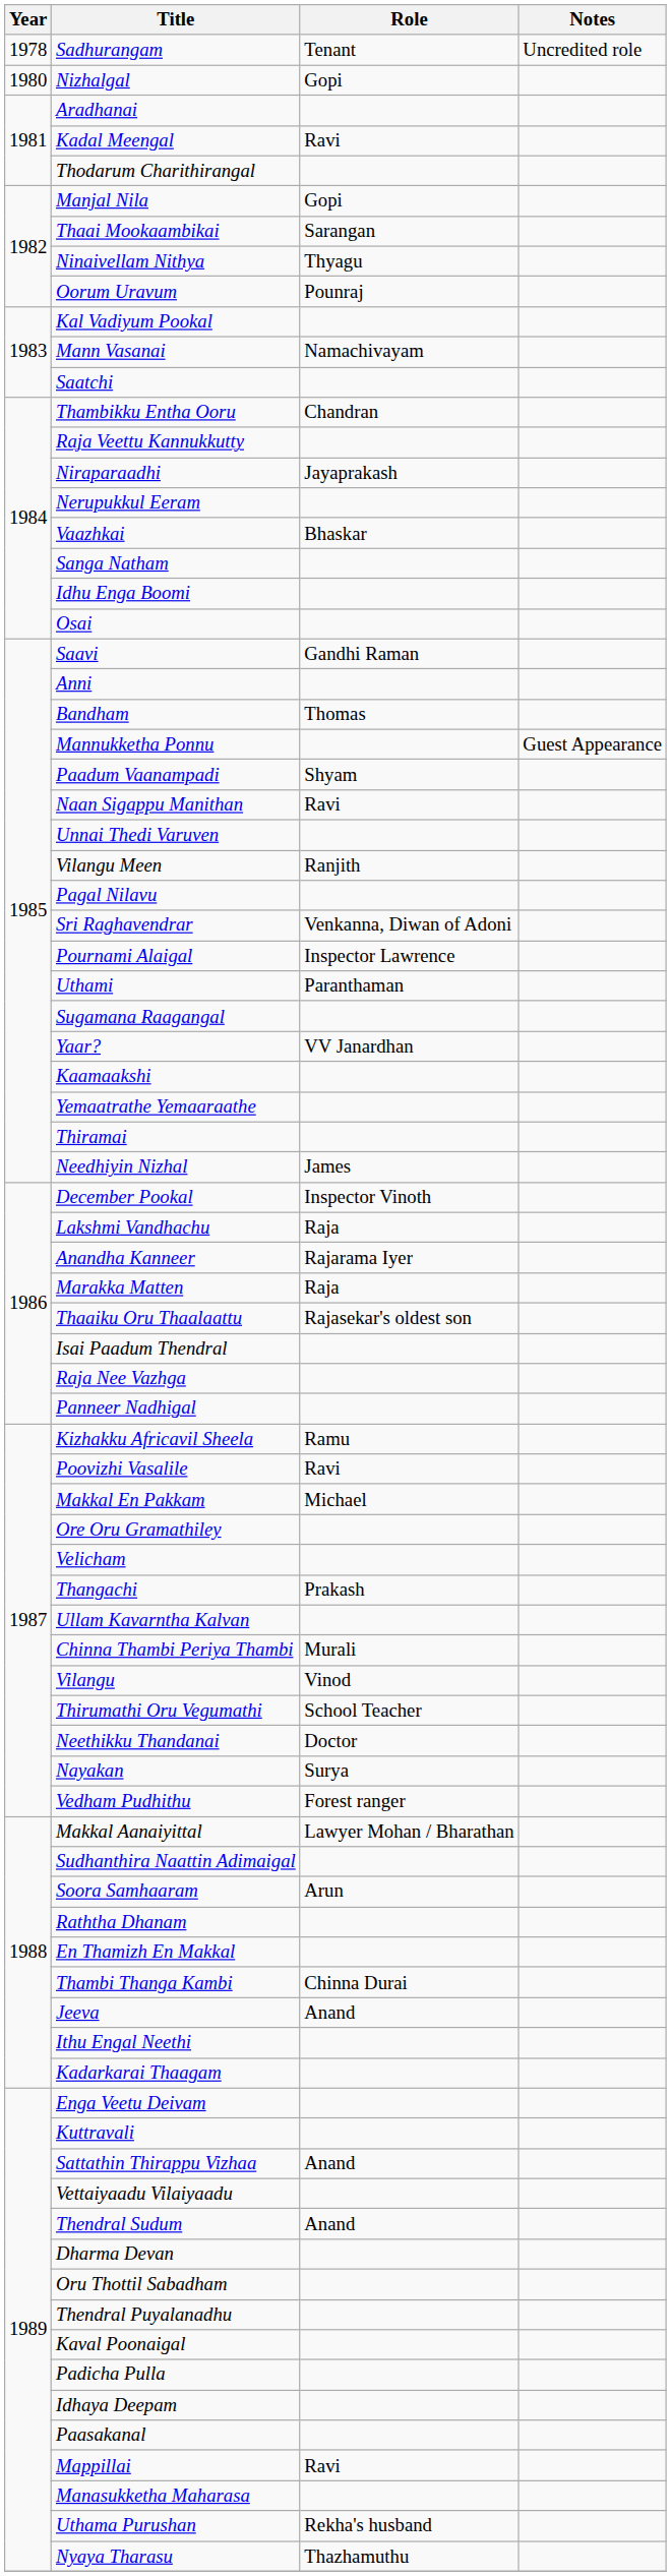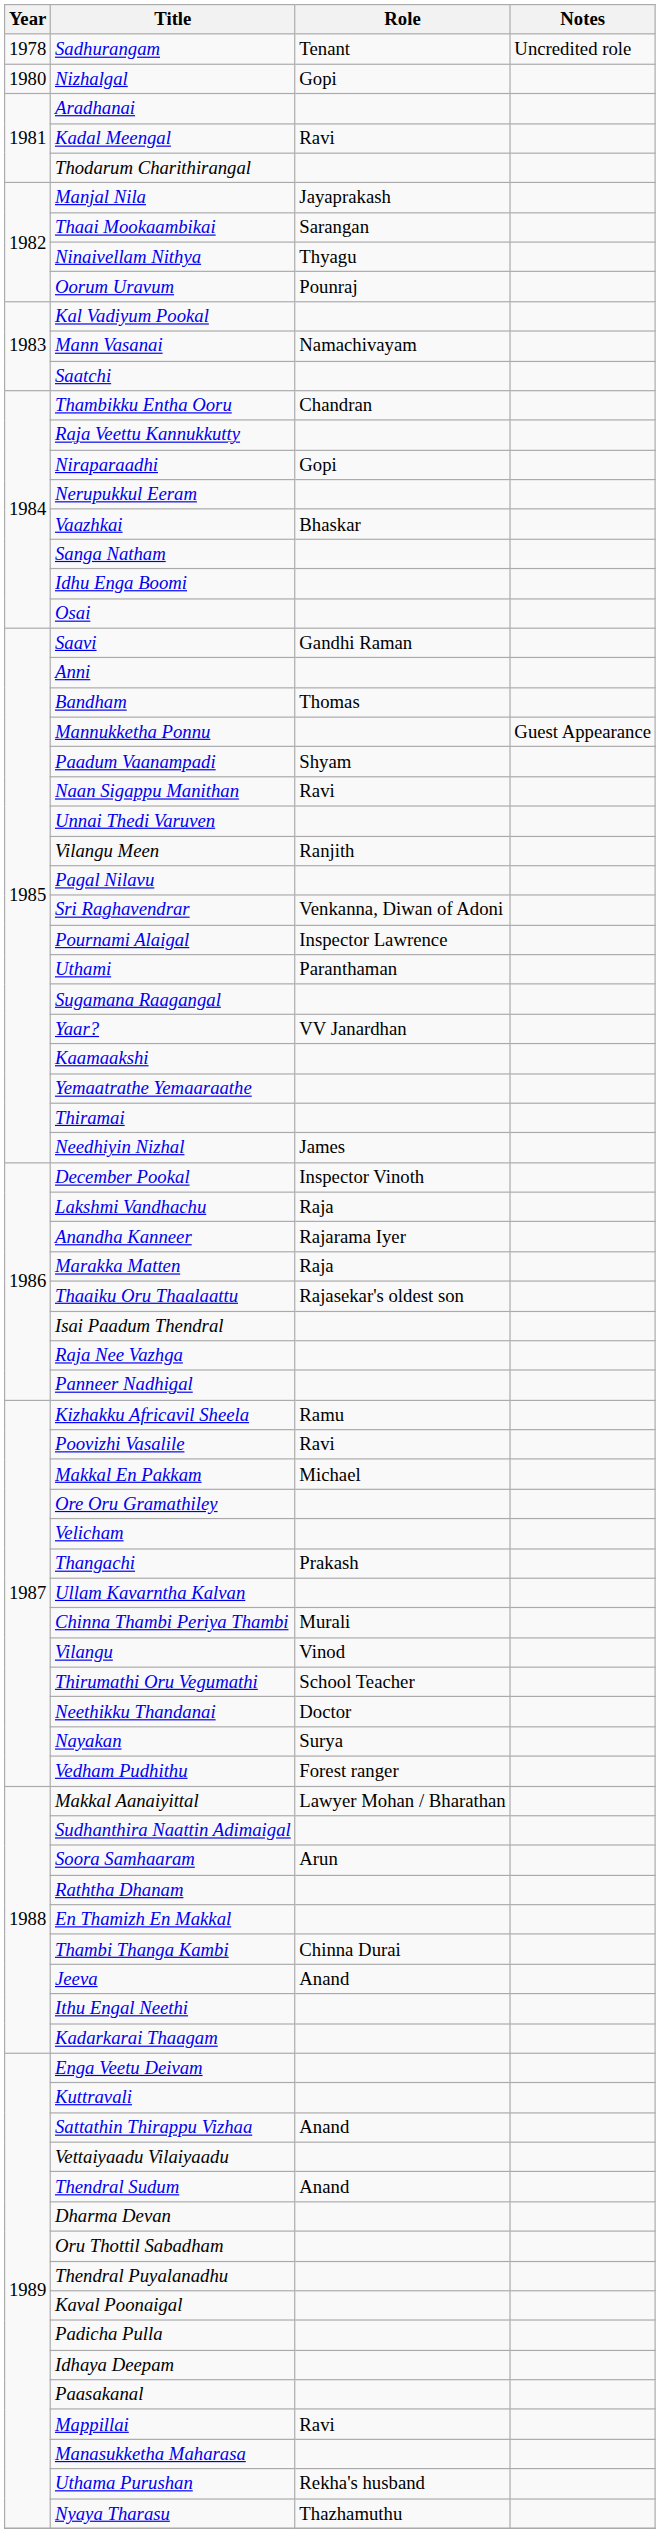Manjal Nila | Role: Gopi -> Jayaprakash
Niraparaadhi | Role: Jayaprakash -> Gopi
